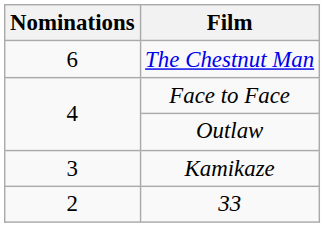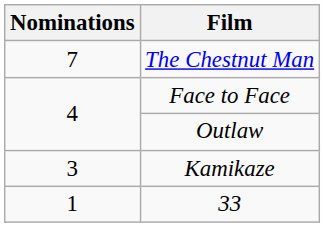The Chestnut Man | Nominations: 6 -> 7
33 | Nominations: 2 -> 1
